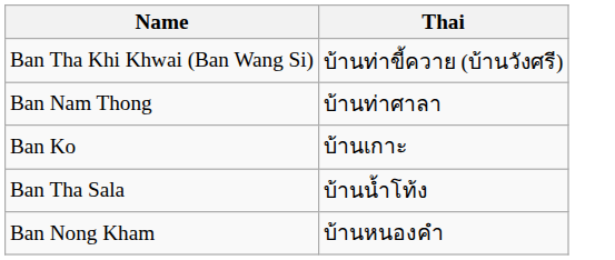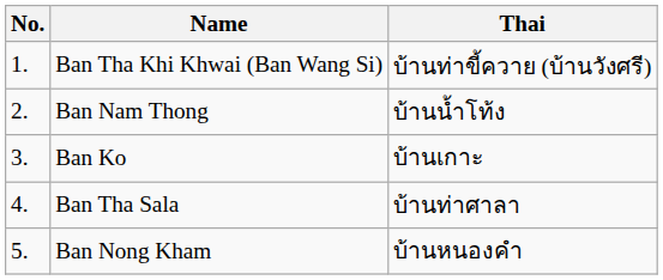+ column: No. | 1. | 2. | 3. | 4. | 5.
Ban Nam Thong | Thai: บ้านท่าศาลา -> บ้านน้ำโท้ง
Ban Tha Sala | Thai: บ้านน้ำโท้ง -> บ้านท่าศาลา
